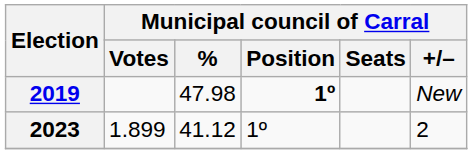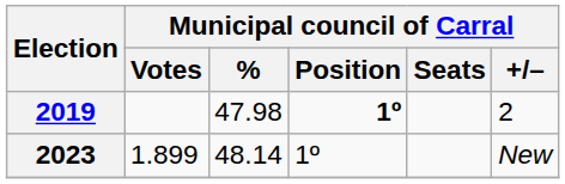2019 | Municipal council of Carral / +/–: New -> 2
2023 | Municipal council of Carral / %: 41.12 -> 48.14
2023 | Municipal council of Carral / +/–: 2 -> New
